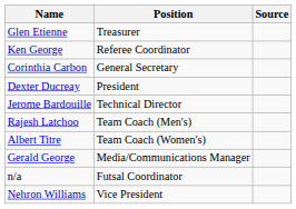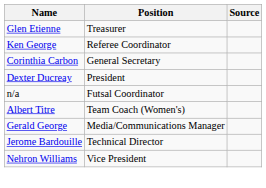rows swapped: Jerome Bardouille <-> n/a
- row: Rajesh Latchoo | Team Coach (Men's)
